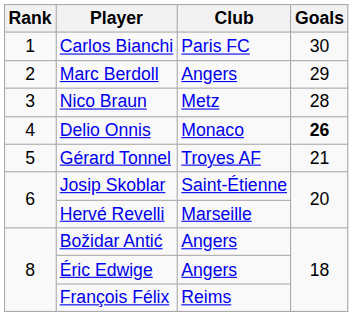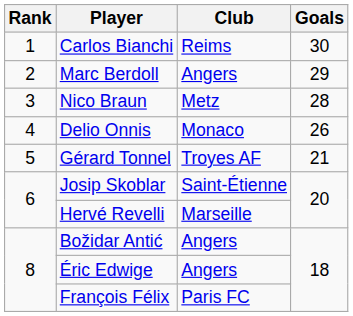Carlos Bianchi | Club: Paris FC -> Reims
Delio Onnis | Goals: bold -> normal
François Félix | Club: Reims -> Paris FC
